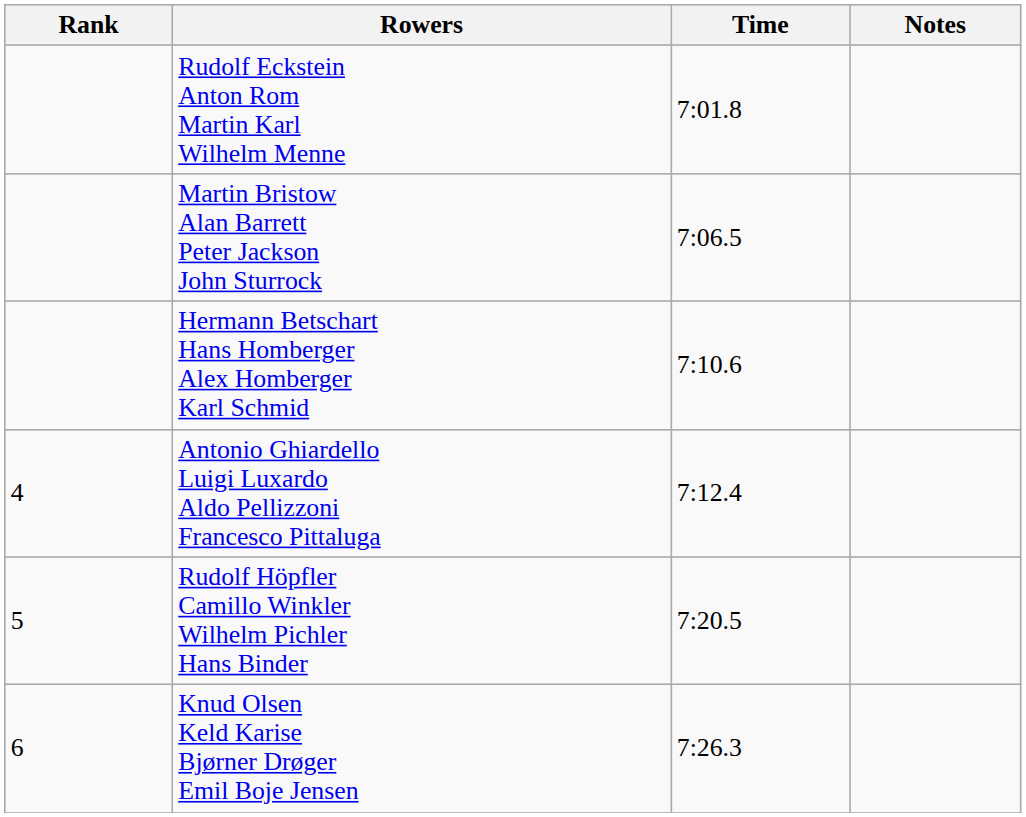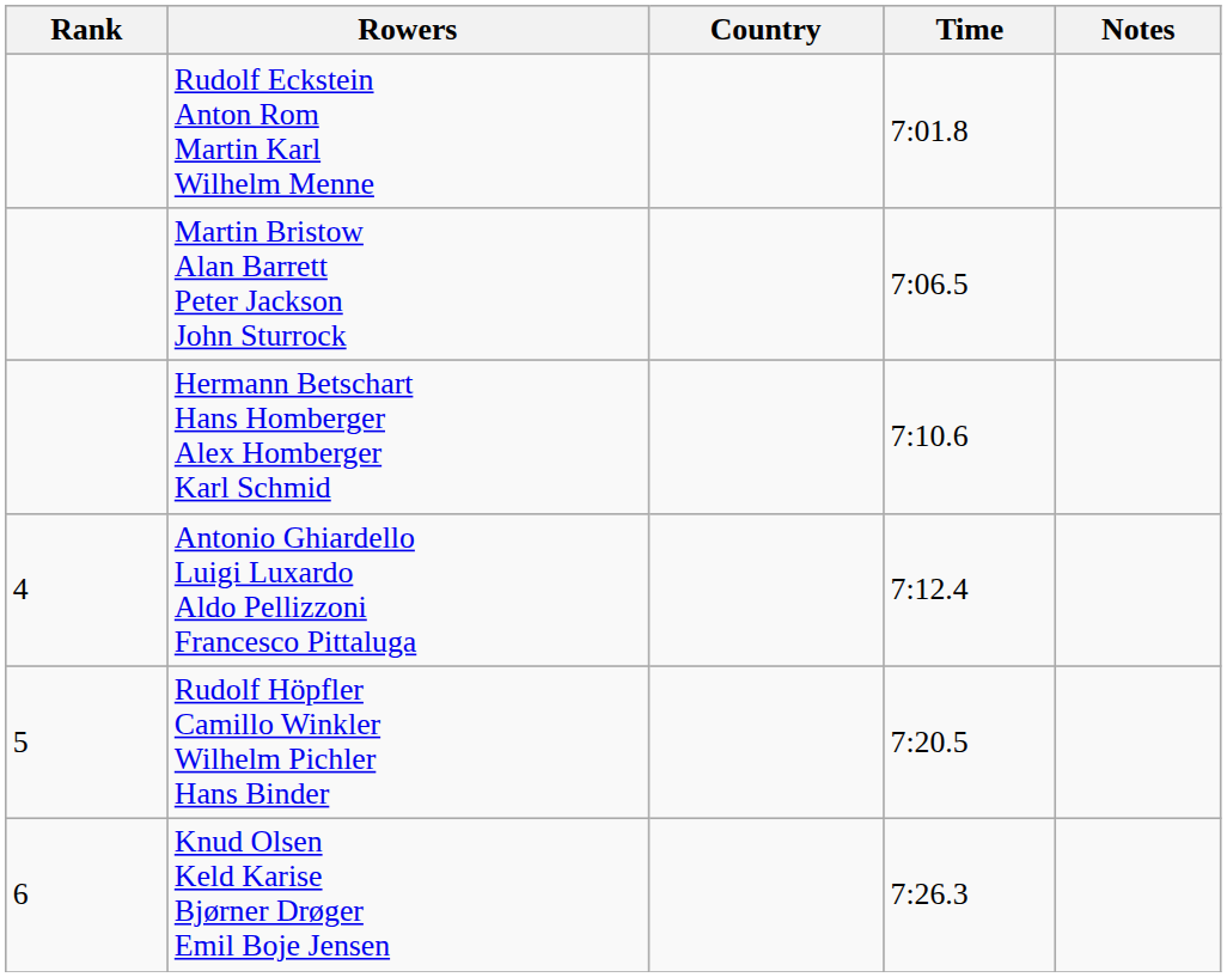+ column: Country
